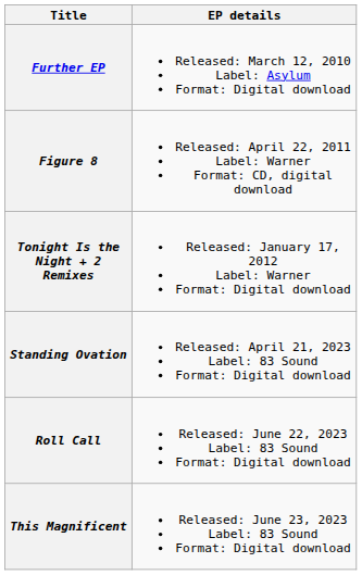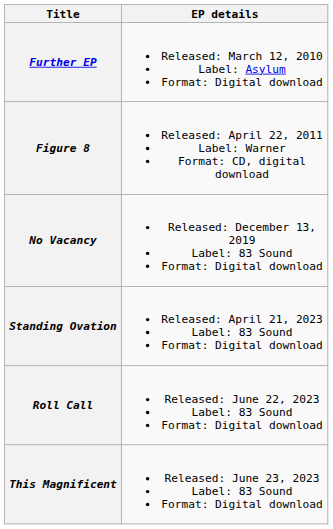- row: Tonight Is the Night + 2 Remixes | Released: January 17, 2012 Label: Warner Format: Digital download
+ row: No Vacancy | Released: December 13, 2019 Label: 83 Sound Format: Digital download
